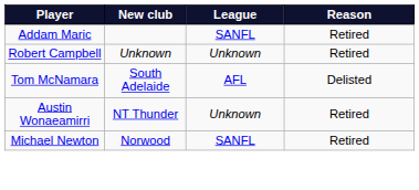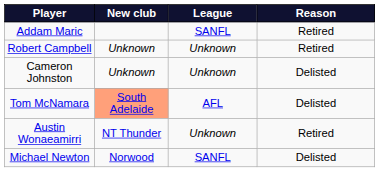+ row: Cameron Johnston | Unknown | Unknown | Delisted
Tom McNamara | New club: no background -> lightsalmon background
Michael Newton | Reason: Retired -> Delisted
